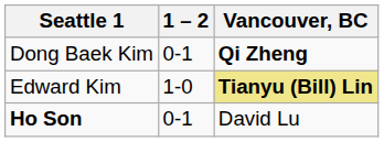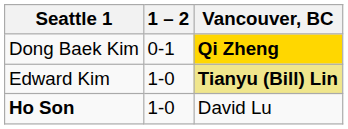Dong Baek Kim | Vancouver, BC: no background -> gold background
Ho Son | 1 – 2: 0-1 -> 1-0
